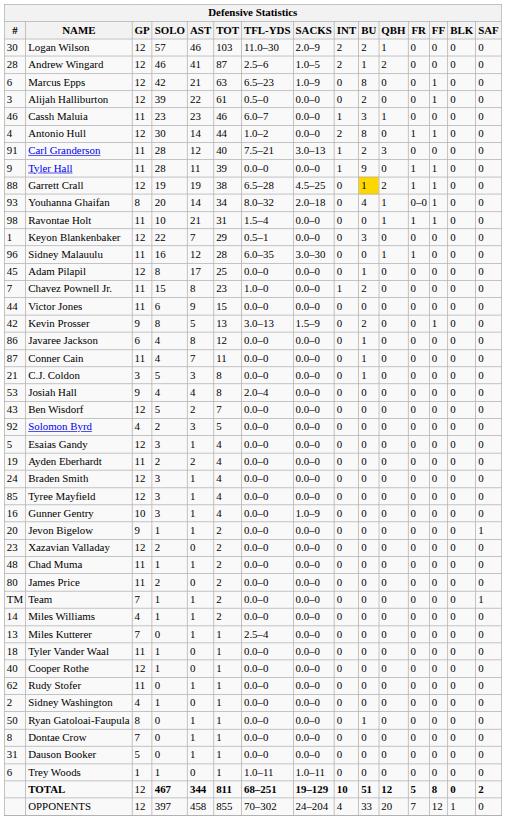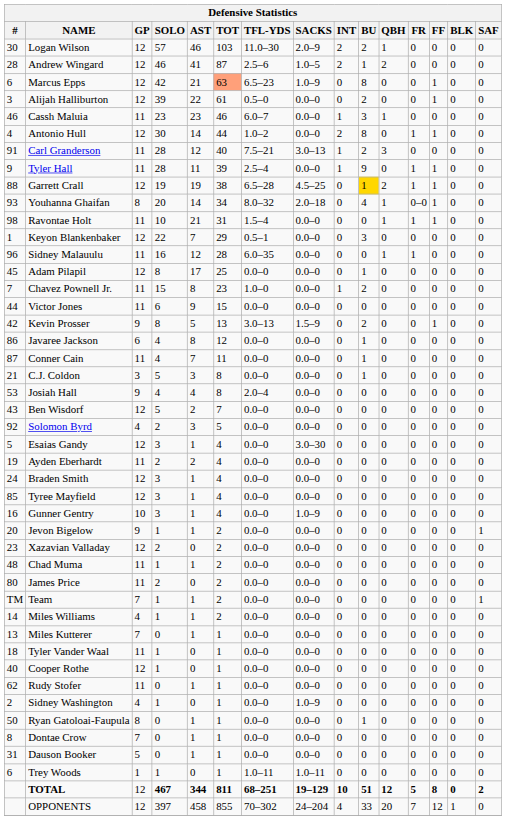Marcus Epps | TOT: no background -> lightsalmon background
Tyler Hall | TFL-YDS: 0.0–0 -> 2.5–4
Sidney Malauulu | SACKS: 3.0–30 -> 0.0–0
Esaias Gandy | SACKS: 0.0–0 -> 3.0–30
Miles Kutterer | TFL-YDS: 2.5–4 -> 0.0–0
Sidney Washington | SACKS: 0.0–0 -> 1.0–9
